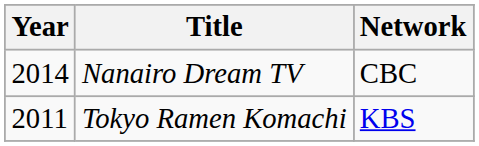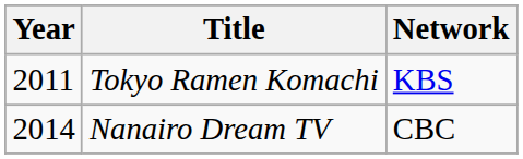rows swapped: Tokyo Ramen Komachi <-> Nanairo Dream TV
